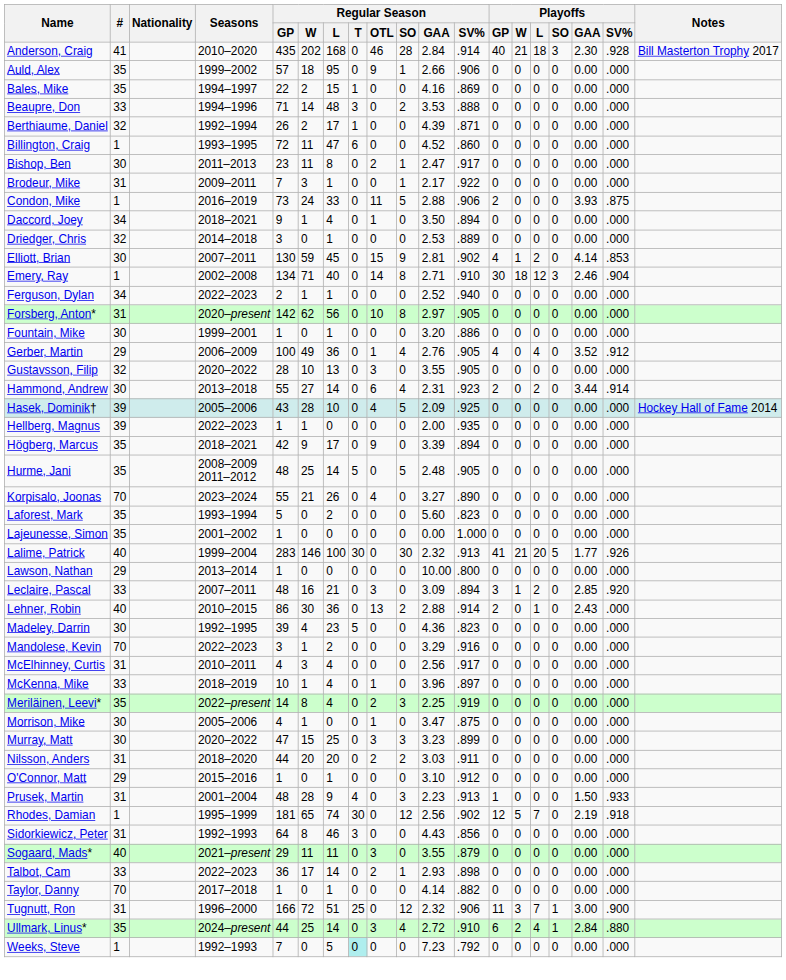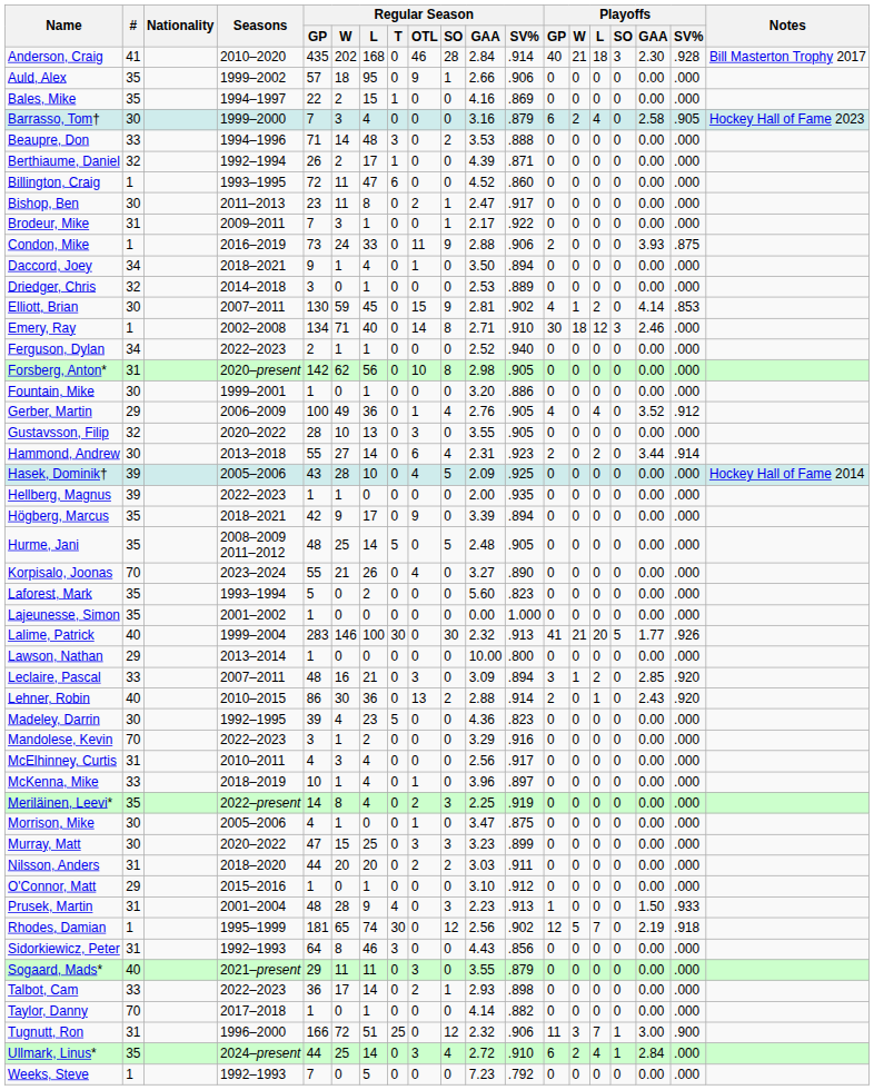+ row: Barrasso, Tom† | 30 | 1999–2000 | 7 | 3 | 4 | 0 | 0 | 0 | 3.16 | .879 | 6 | 2 | 4 | 0 | 2.58 | .905 | Hockey Hall of Fame 2023
Condon, Mike | Regular Season / SO: 5 -> 9
Emery, Ray | Playoffs / SV%: .904 -> .000
Forsberg, Anton* | Regular Season / GAA: 2.97 -> 2.98
Lehner, Robin | Playoffs / SV%: .000 -> .920
Ullmark, Linus* | Playoffs / SV%: .880 -> .000
Weeks, Steve | Regular Season / T: paleturquoise background -> no background
